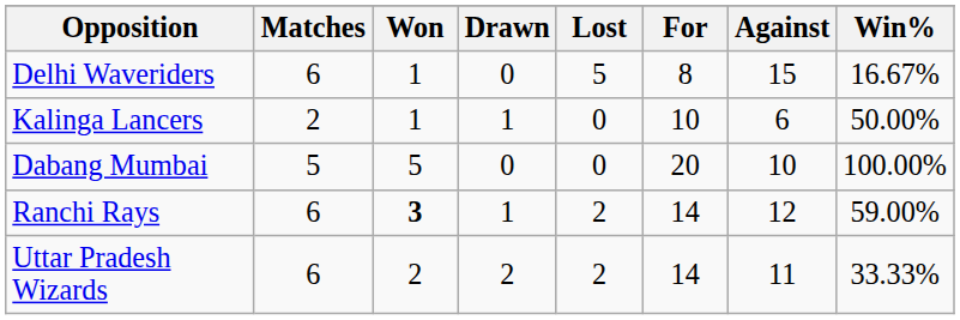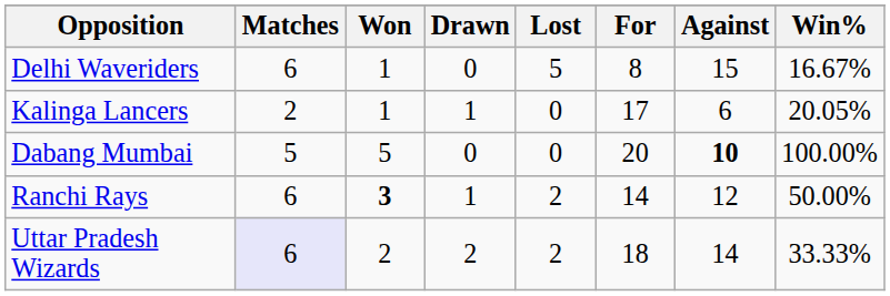Kalinga Lancers | For: 10 -> 17
Kalinga Lancers | Win%: 50.00% -> 20.05%
Dabang Mumbai | Against: normal -> bold
Ranchi Rays | Win%: 59.00% -> 50.00%
Uttar Pradesh Wizards | Matches: no background -> lavender background
Uttar Pradesh Wizards | For: 14 -> 18
Uttar Pradesh Wizards | Against: 11 -> 14
